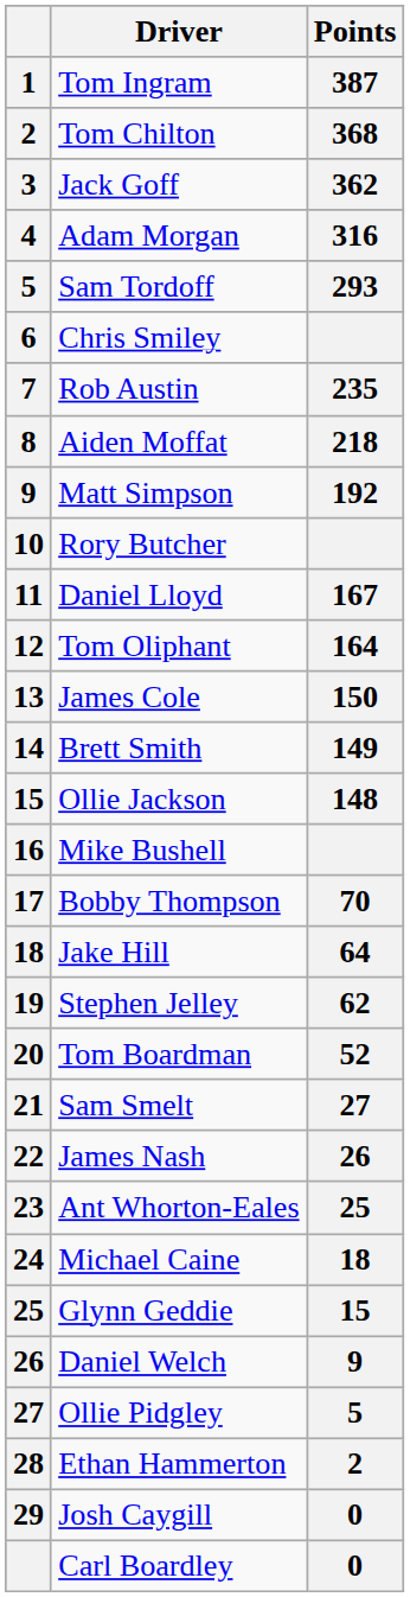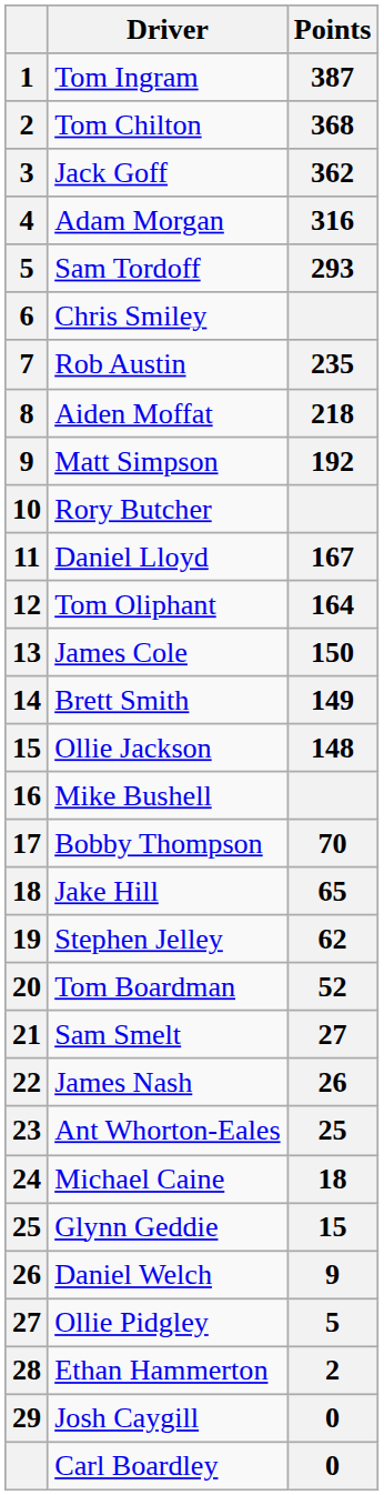Jake Hill | Points: 64 -> 65
